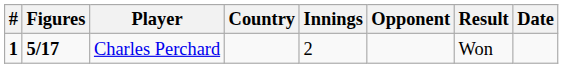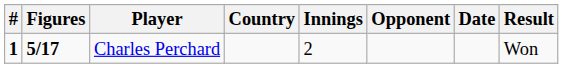columns swapped: Date <-> Result
